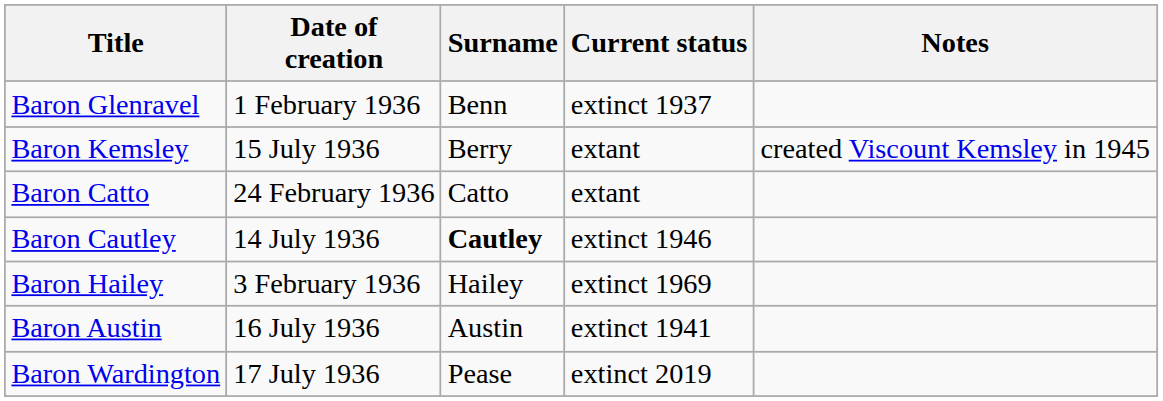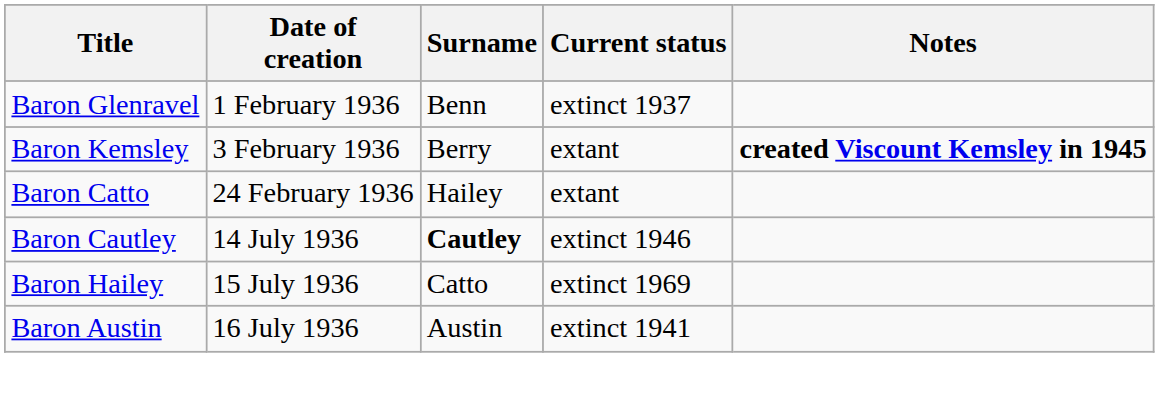Baron Kemsley | Date of creation: 15 July 1936 -> 3 February 1936
Baron Kemsley | Notes: normal -> bold
Baron Catto | Surname: Catto -> Hailey
Baron Hailey | Date of creation: 3 February 1936 -> 15 July 1936
Baron Hailey | Surname: Hailey -> Catto
- row: Baron Wardington | 17 July 1936 | Pease | extinct 2019
